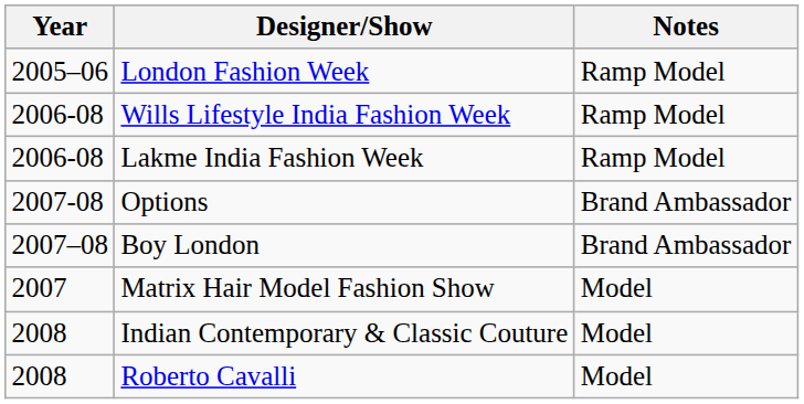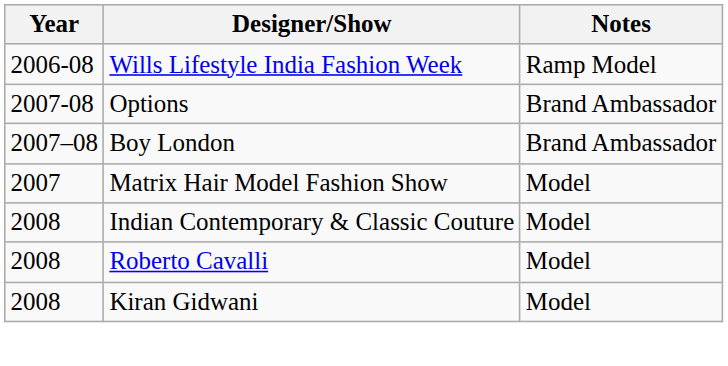- row: 2005–06 | London Fashion Week | Ramp Model
- row: 2006-08 | Lakme India Fashion Week | Ramp Model
+ row: 2008 | Kiran Gidwani | Model
